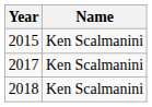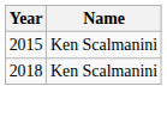- row: 2017 | Ken Scalmanini
